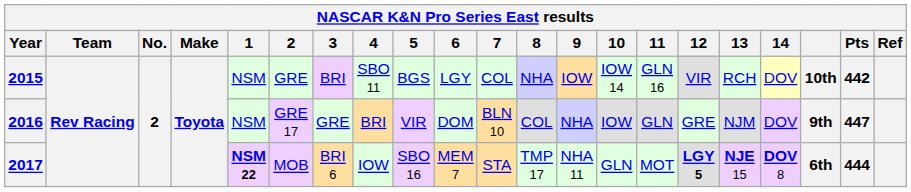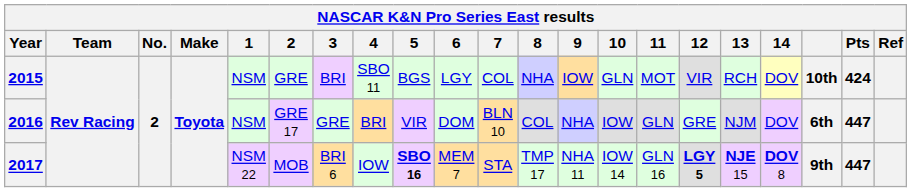2015 | 10: IOW 14 -> GLN
2015 | 11: GLN 16 -> MOT
2015 | Pts: 442 -> 424
2016 | column 19: 9th -> 6th
2017 | 1: bold -> normal
2017 | 5: normal -> bold
2017 | 10: GLN -> IOW 14
2017 | 11: MOT -> GLN 16
2017 | column 19: 6th -> 9th
2017 | Pts: 444 -> 447
